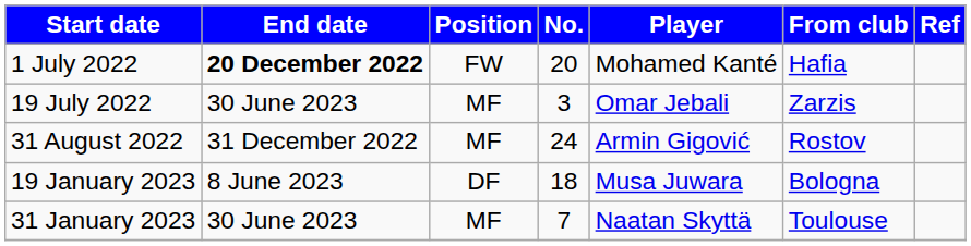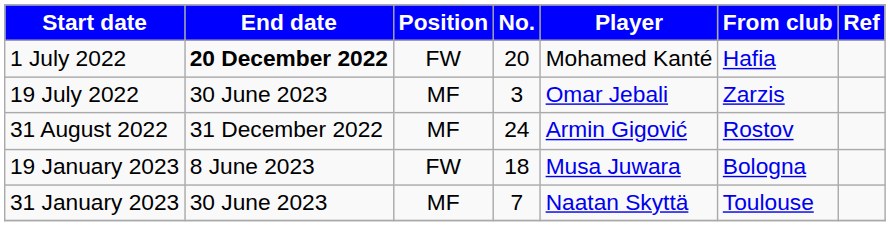19 January 2023 | Position: DF -> FW
